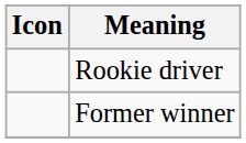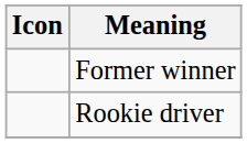rows swapped: Rookie driver <-> Former winner
